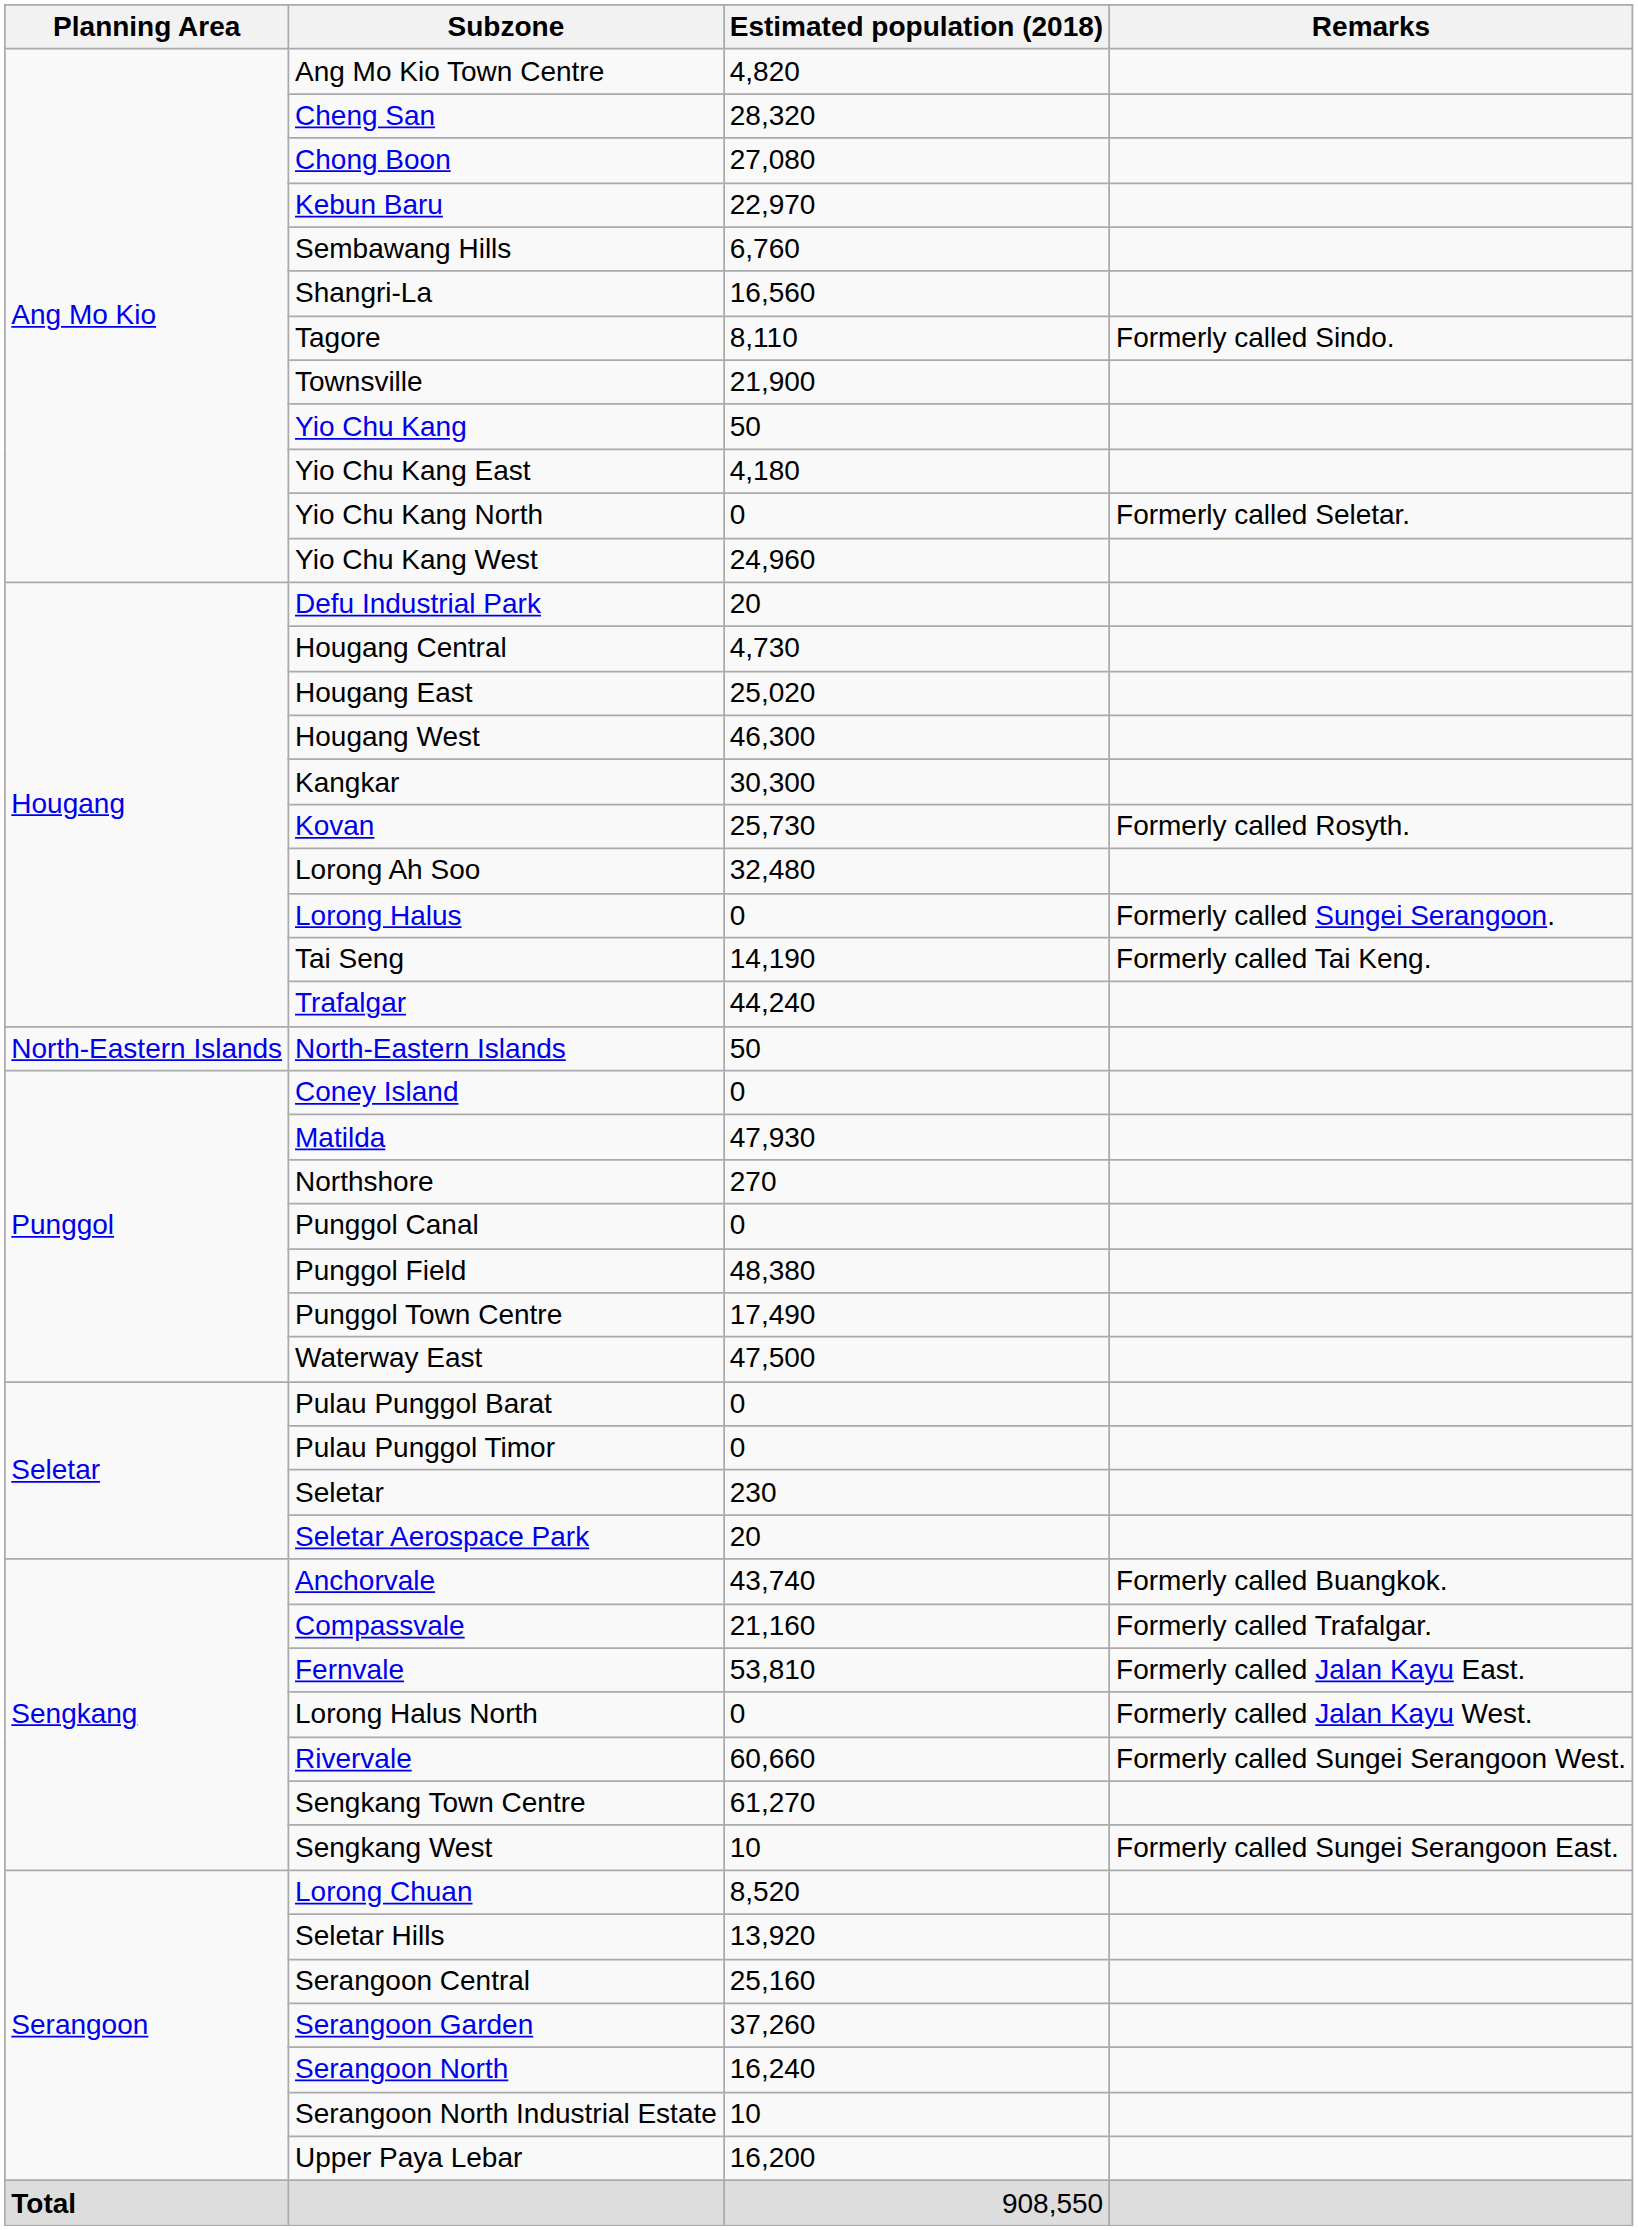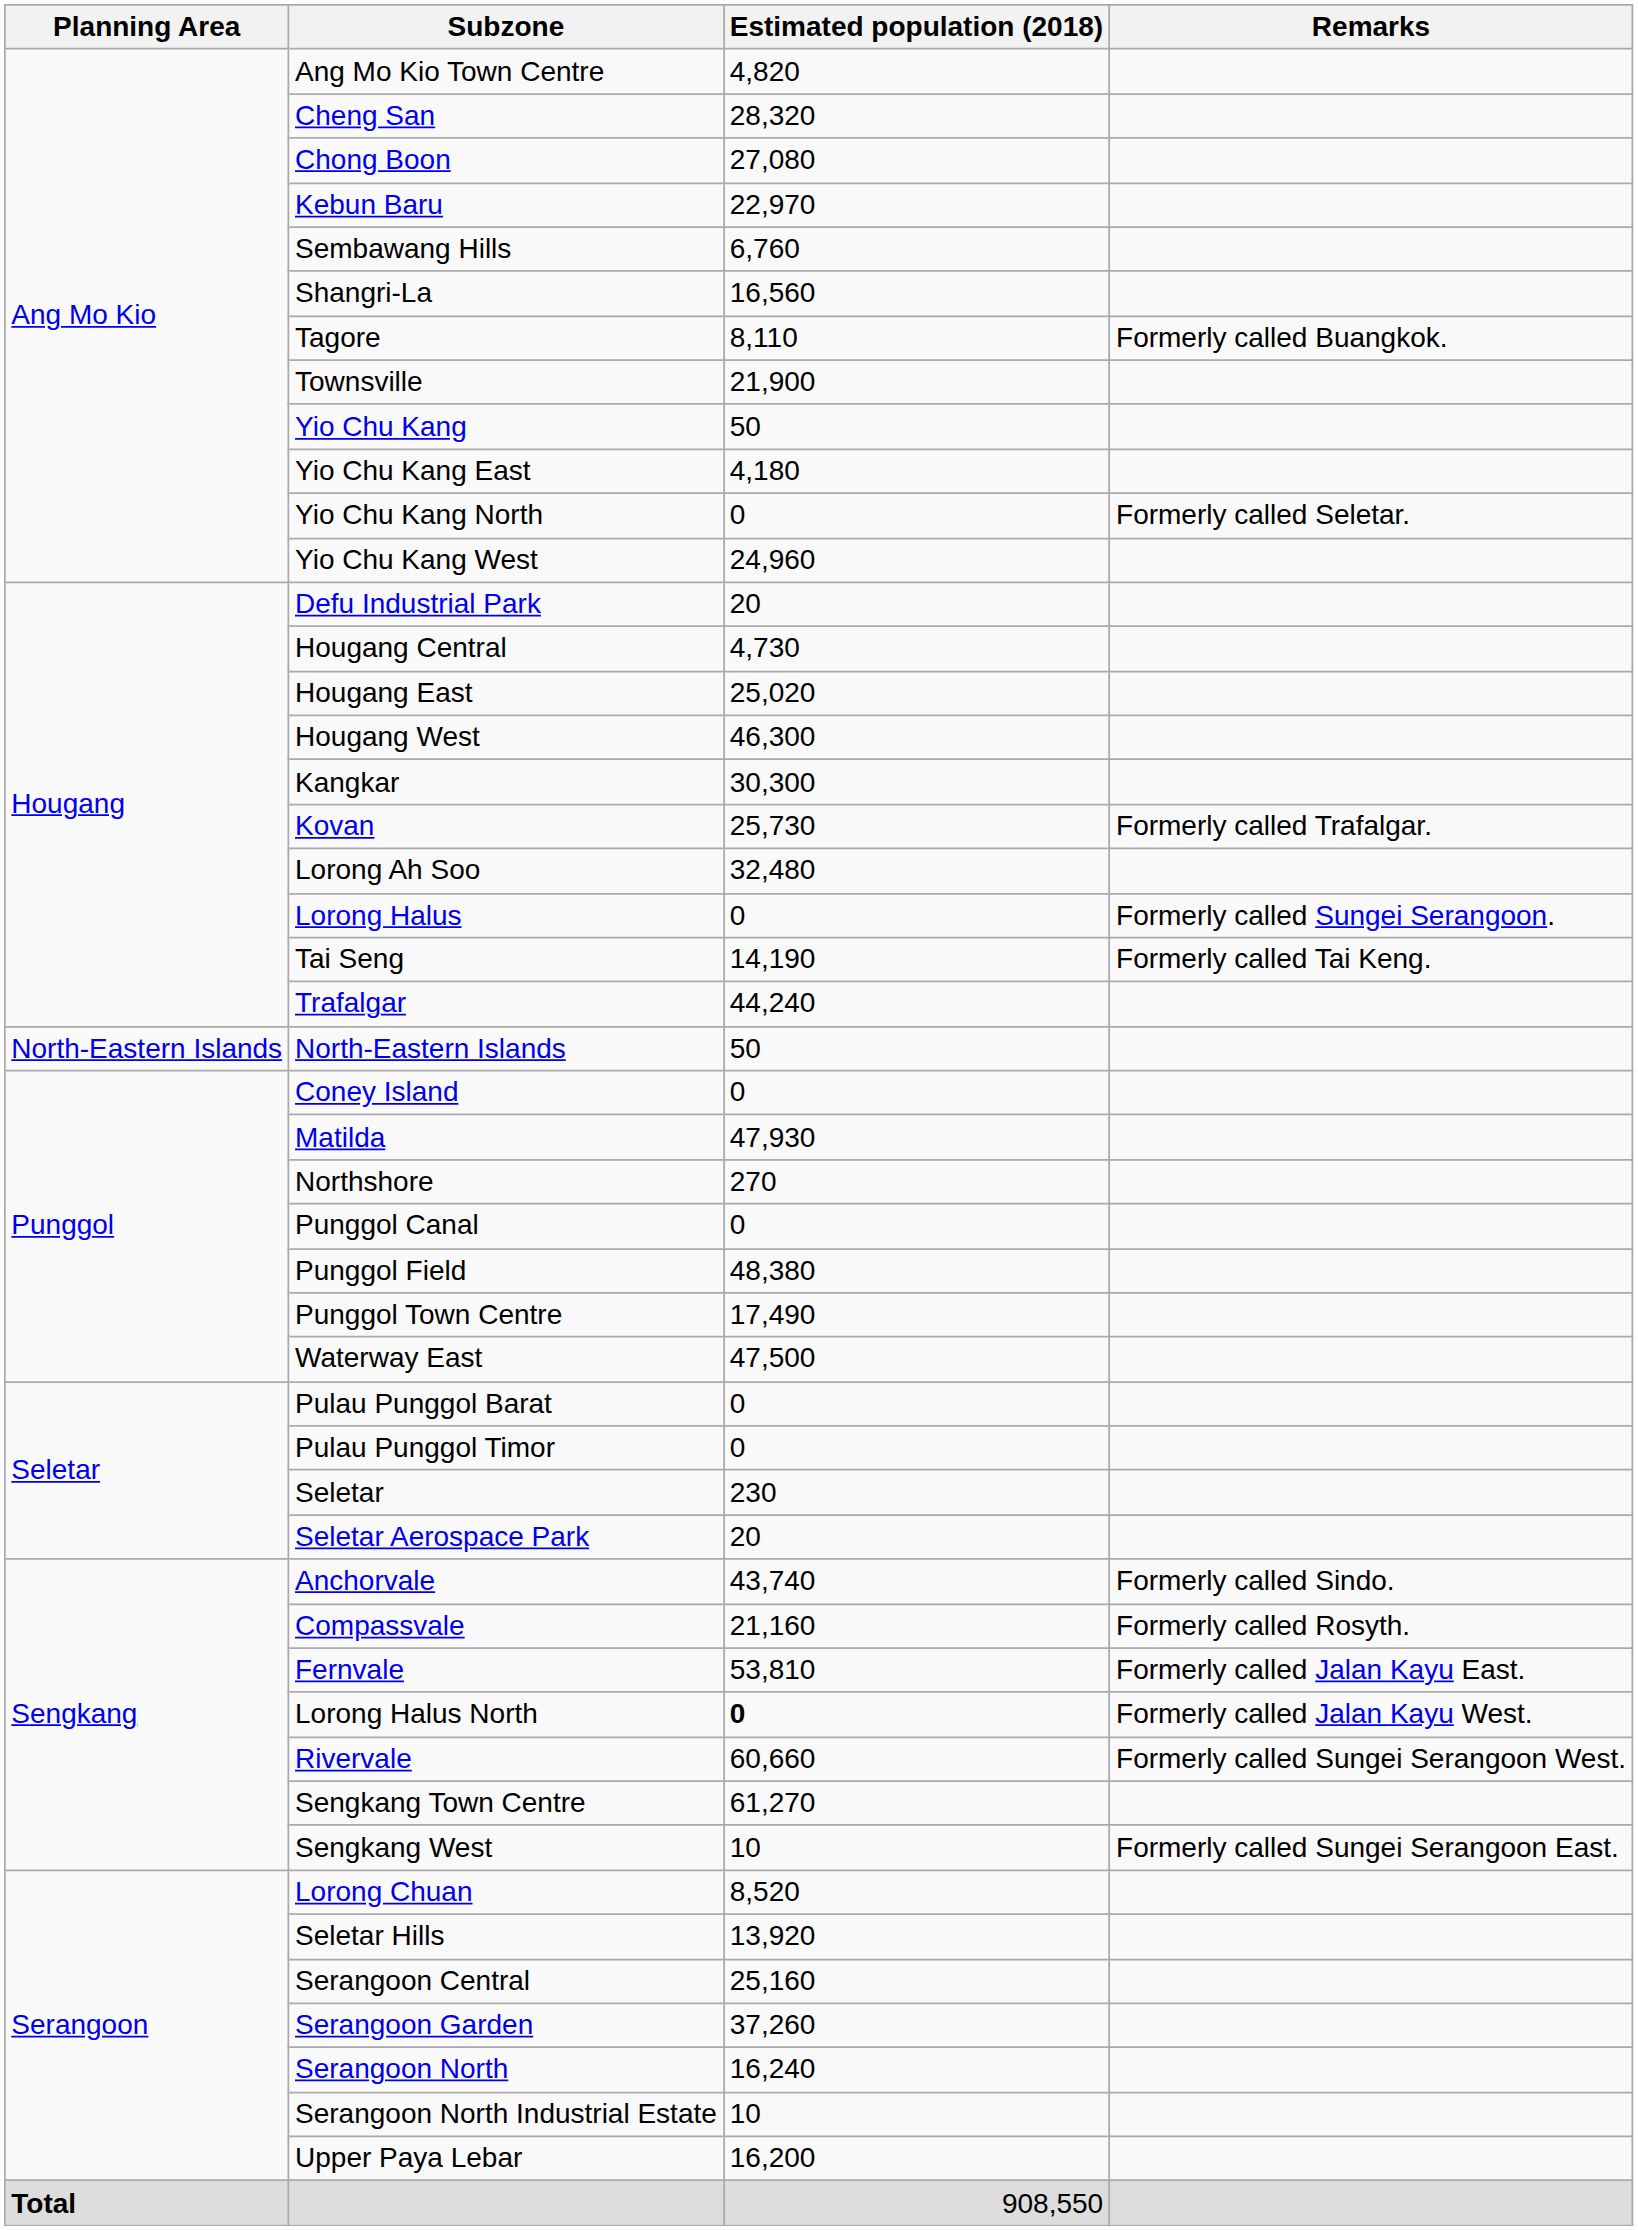Tagore | Remarks: Formerly called Sindo. -> Formerly called Buangkok.
Kovan | Remarks: Formerly called Rosyth. -> Formerly called Trafalgar.
Anchorvale | Remarks: Formerly called Buangkok. -> Formerly called Sindo.
Compassvale | Remarks: Formerly called Trafalgar. -> Formerly called Rosyth.
Lorong Halus North | Estimated population (2018): normal -> bold
